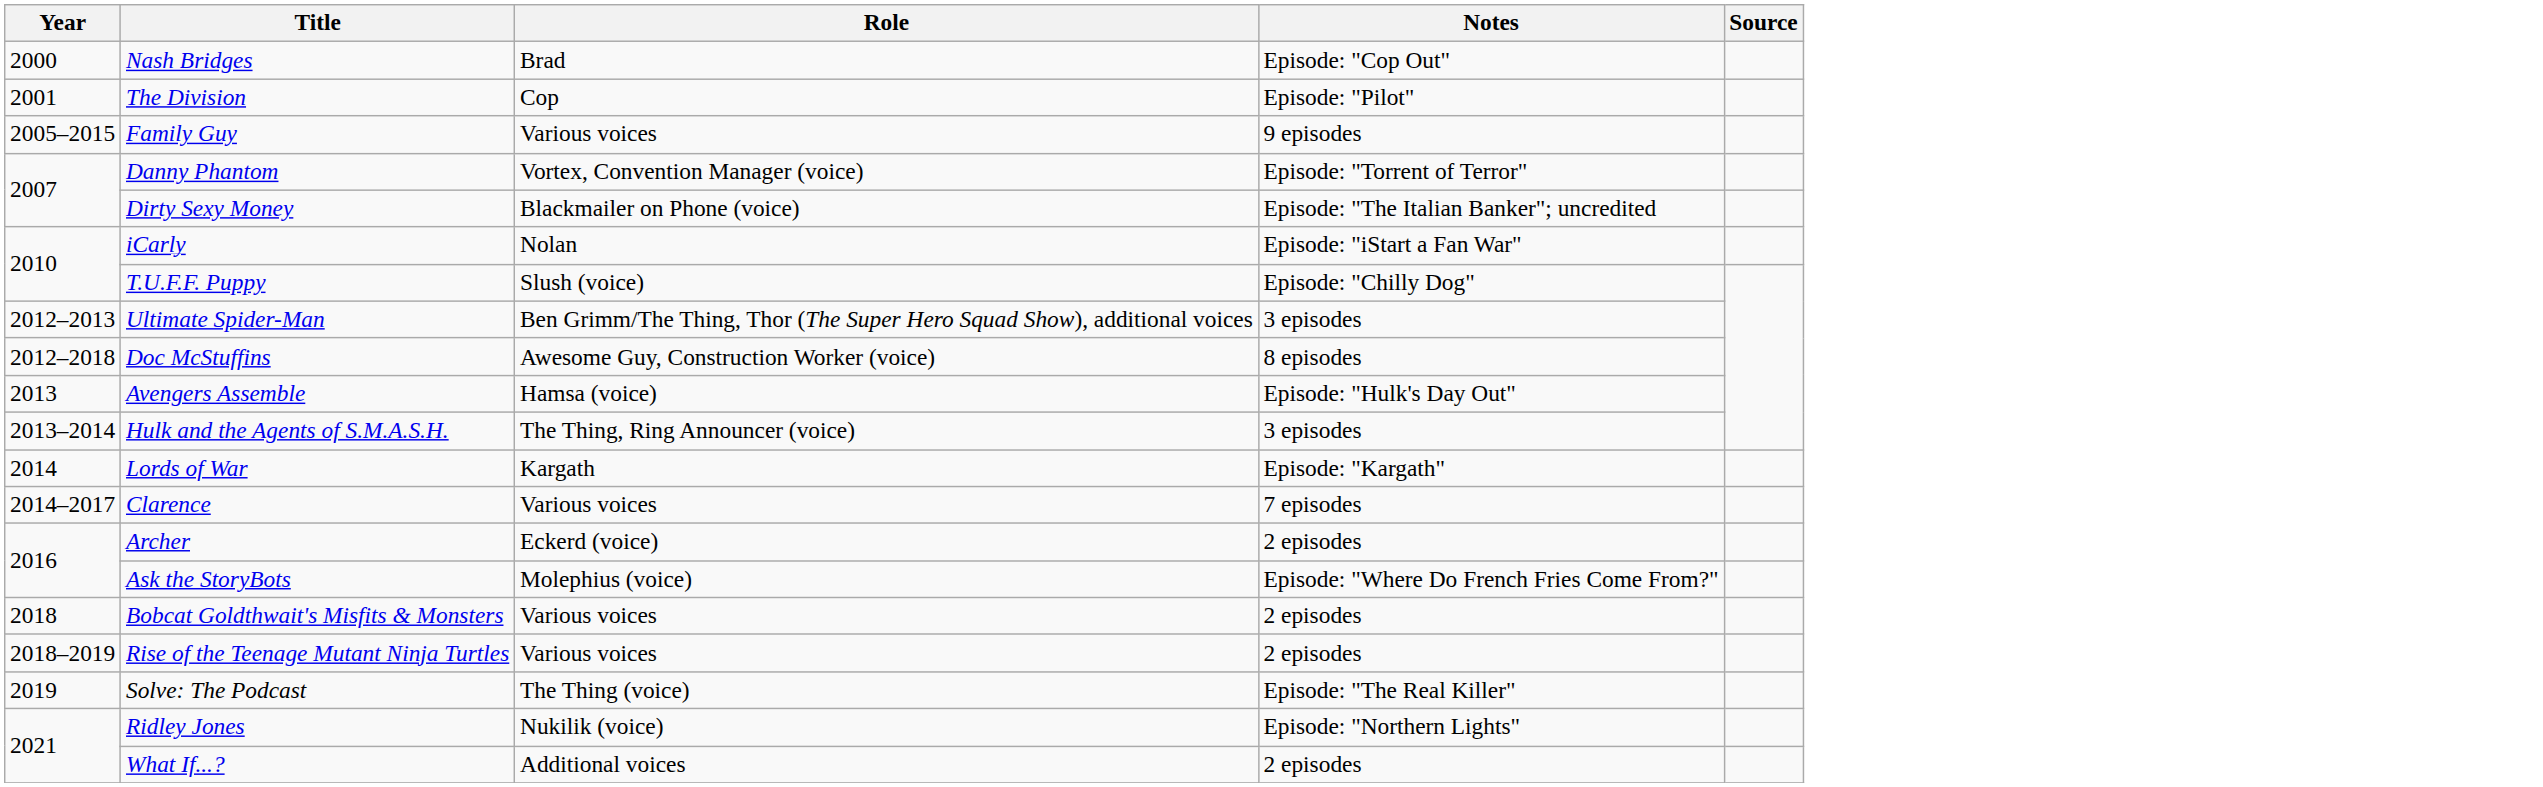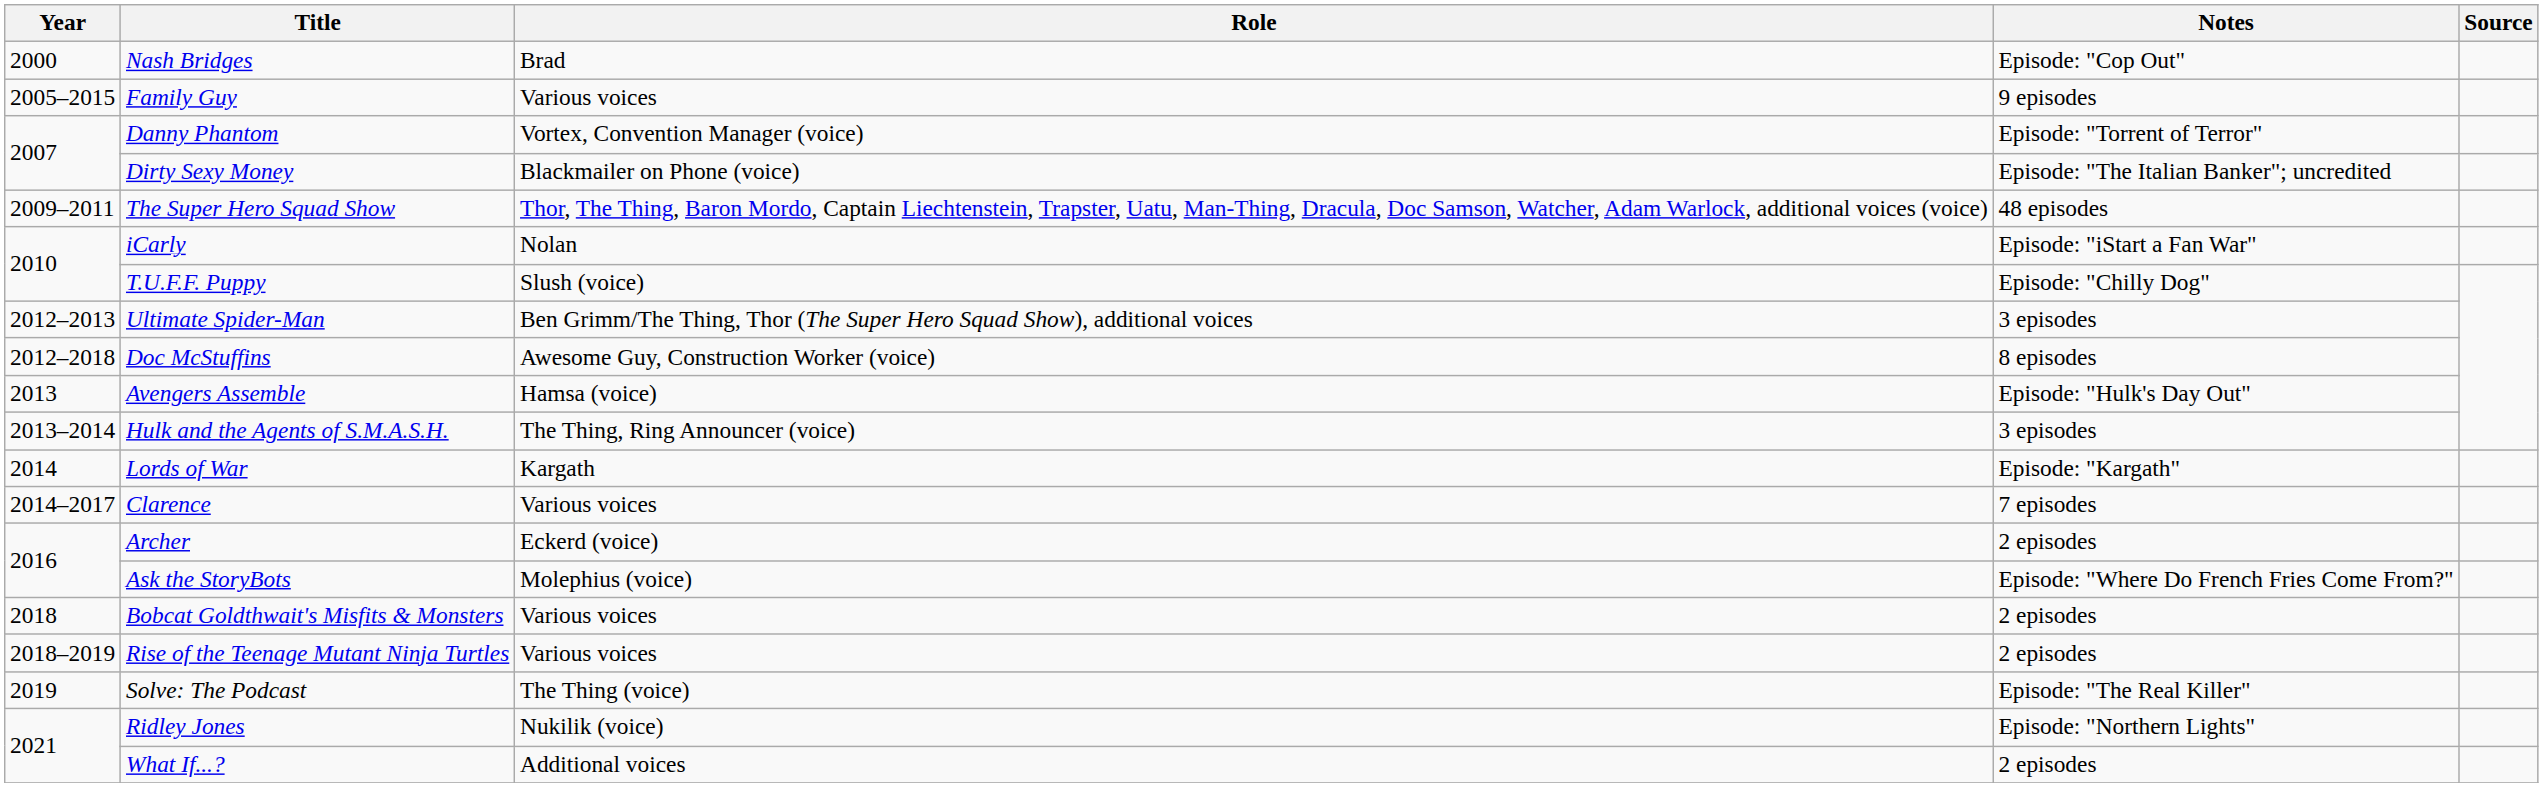- row: 2001 | The Division | Cop | Episode: "Pilot"
+ row: 2009–2011 | The Super Hero Squad Show | Thor, The Thing, Baron Mordo, Captain Liechtenstein, Trapster, Uatu, Man-Thing, Dracula, Doc Samson, Watcher, Adam Warlock, additional voices (voice) | 48 episodes
